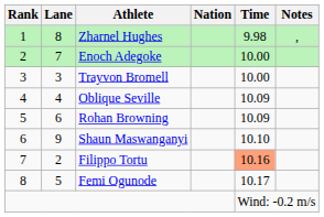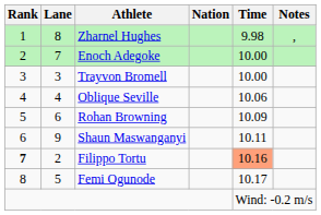Oblique Seville | Time: 10.09 -> 10.06
Shaun Maswanganyi | Time: 10.10 -> 10.11
Filippo Tortu | Rank: normal -> bold
